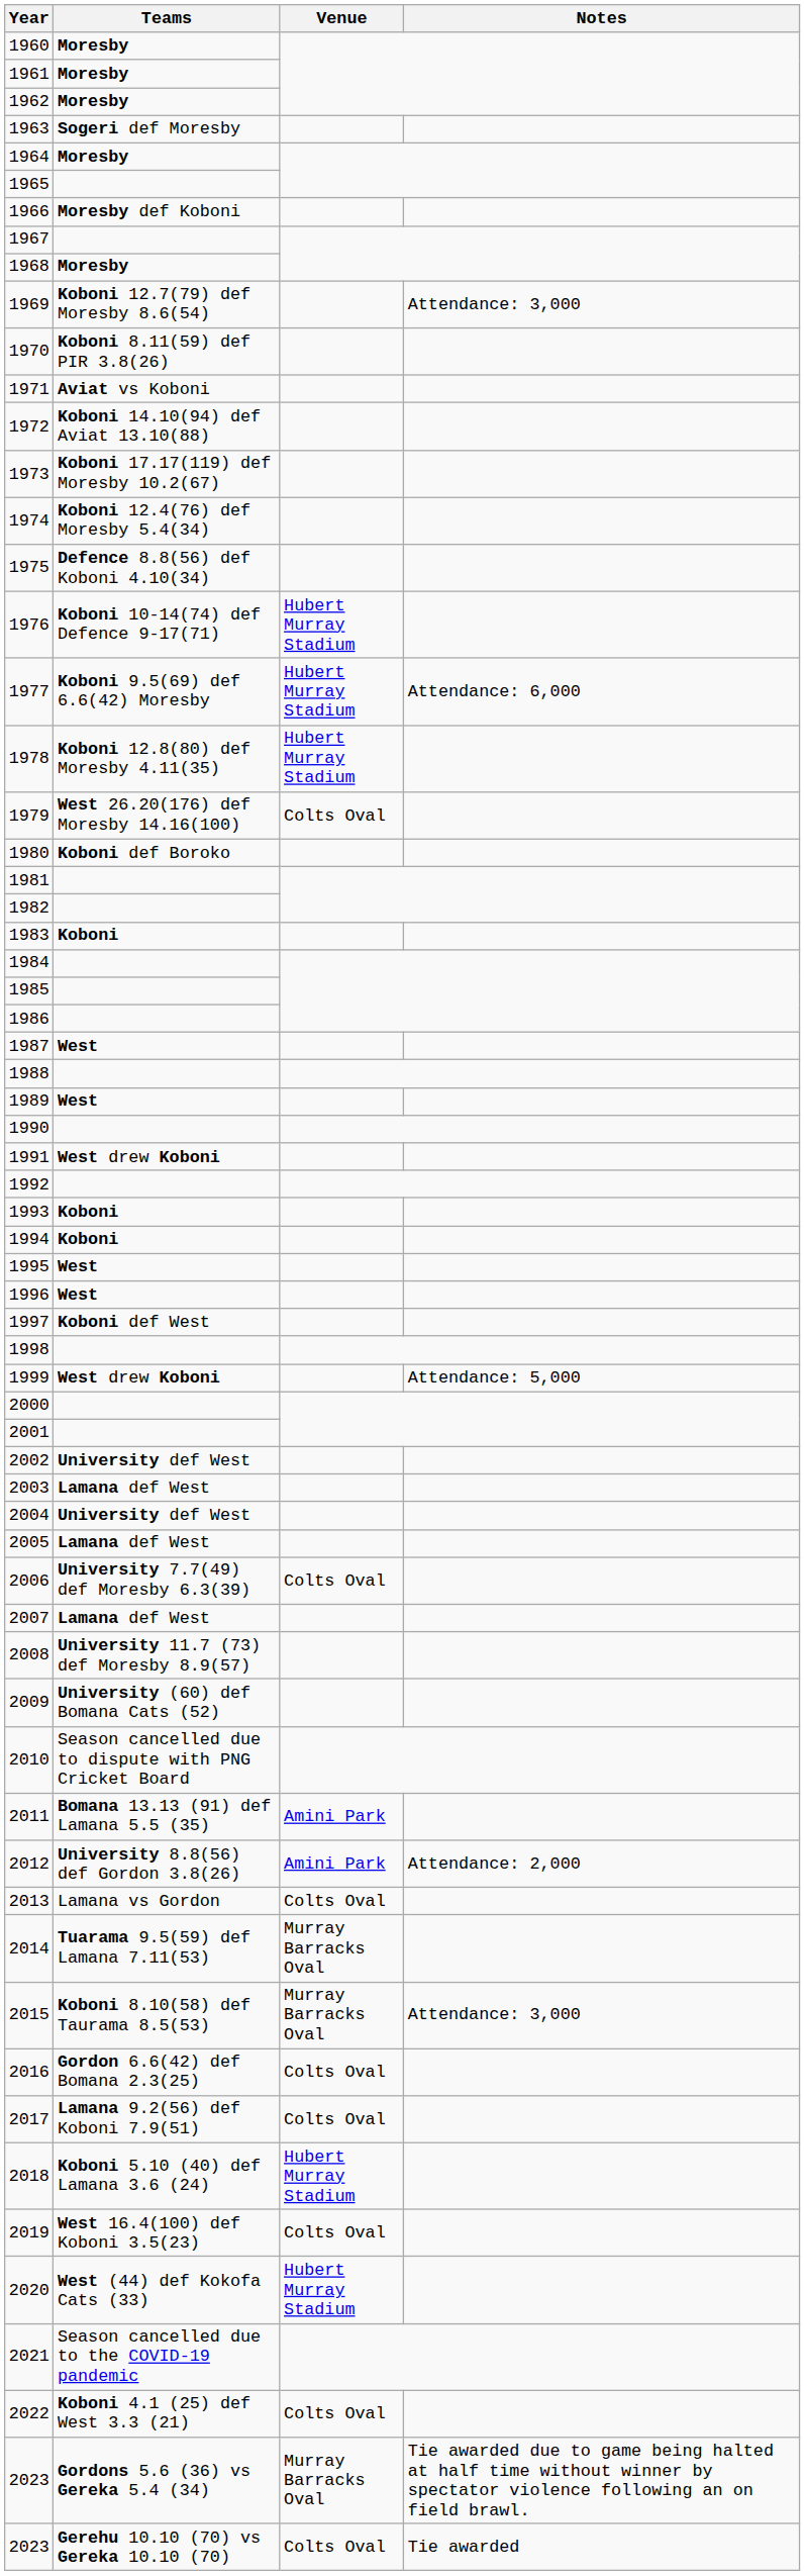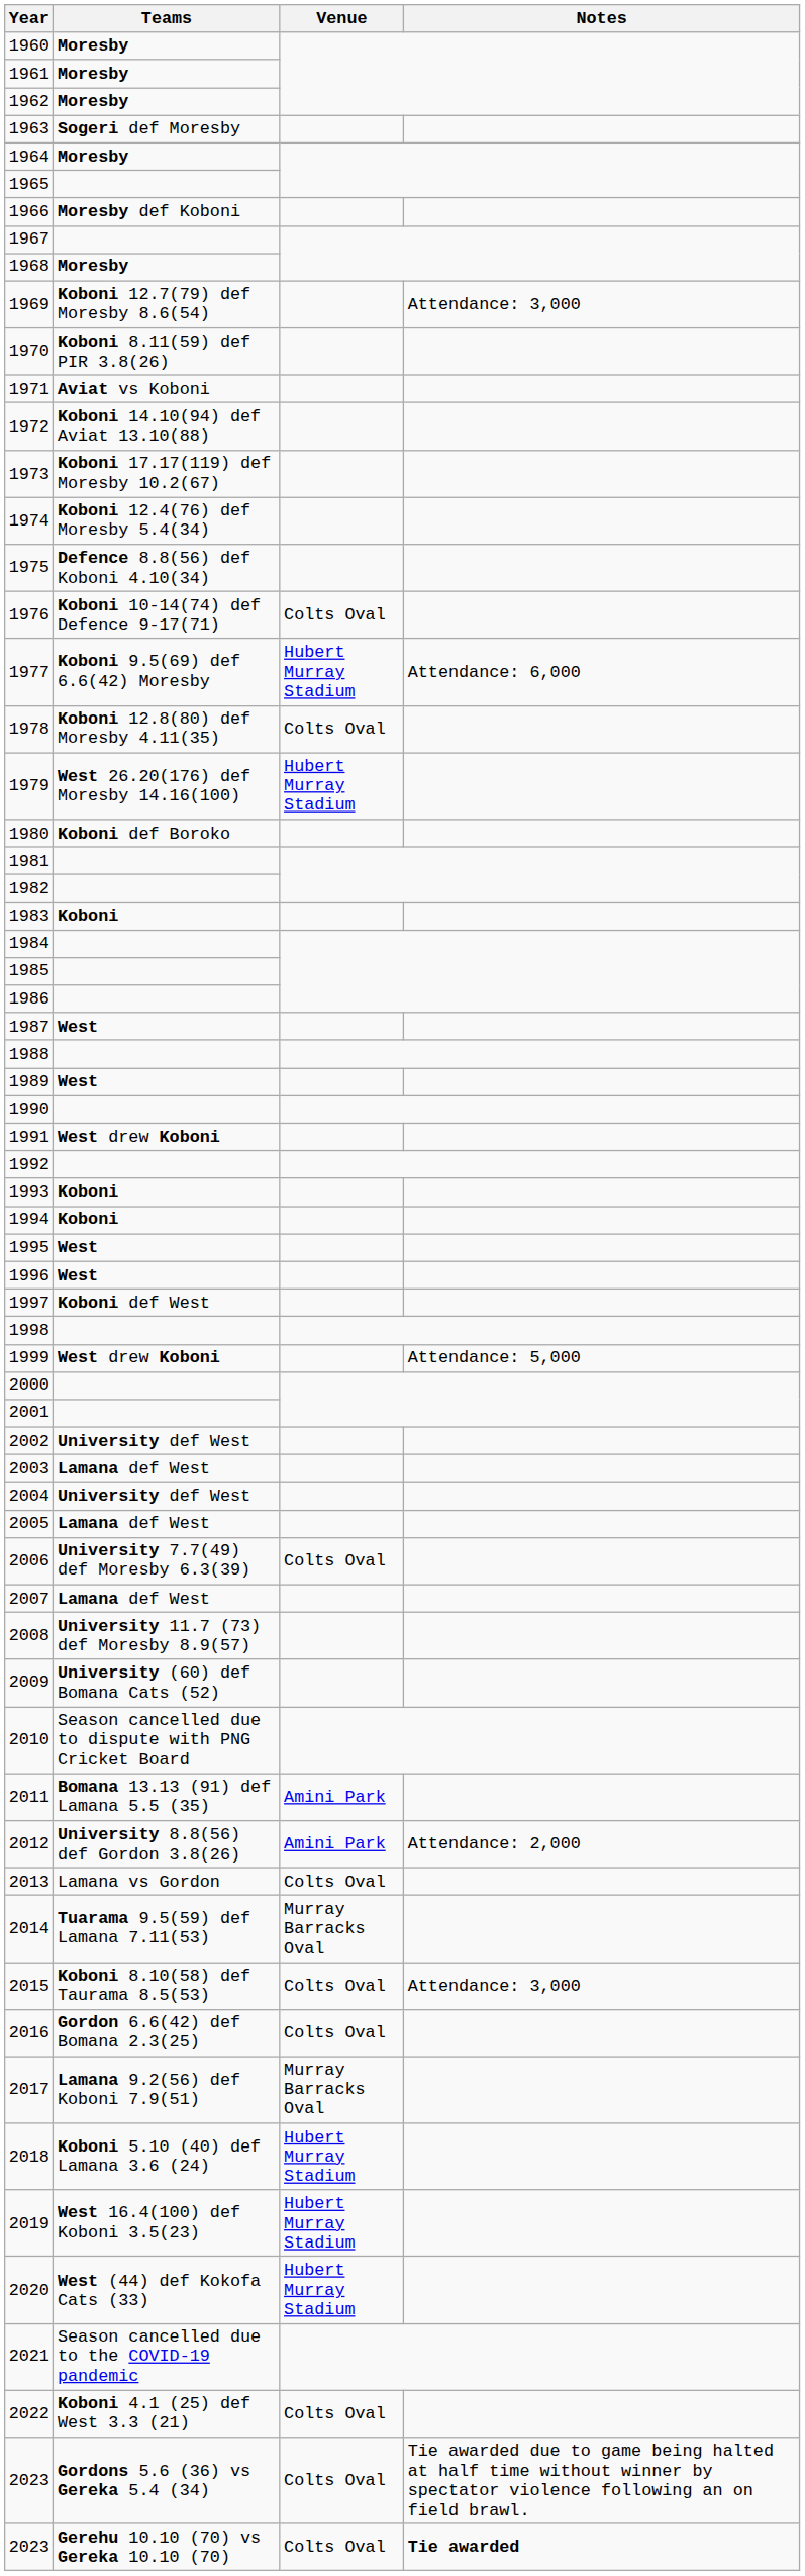1976 | Venue: Hubert Murray Stadium -> Colts Oval
1978 | Venue: Hubert Murray Stadium -> Colts Oval
1979 | Venue: Colts Oval -> Hubert Murray Stadium
2015 | Venue: Murray Barracks Oval -> Colts Oval
2017 | Venue: Colts Oval -> Murray Barracks Oval
2019 | Venue: Colts Oval -> Hubert Murray Stadium
2023 / Gordons 5.6 (36) vs Gereka 5.4 (34) | Venue: Murray Barracks Oval -> Colts Oval
2023 / Gerehu 10.10 (70) vs Gereka 10.10 (70) | Notes: normal -> bold
